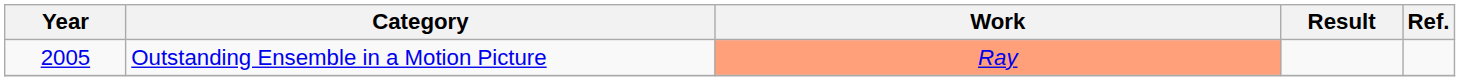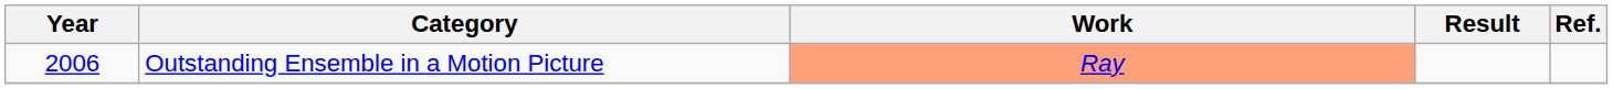Outstanding Ensemble in a Motion Picture | Year: 2005 -> 2006
